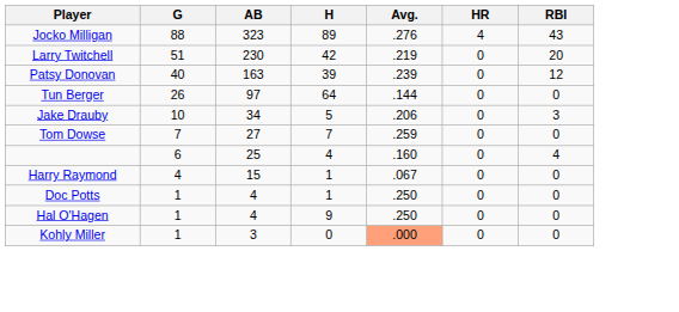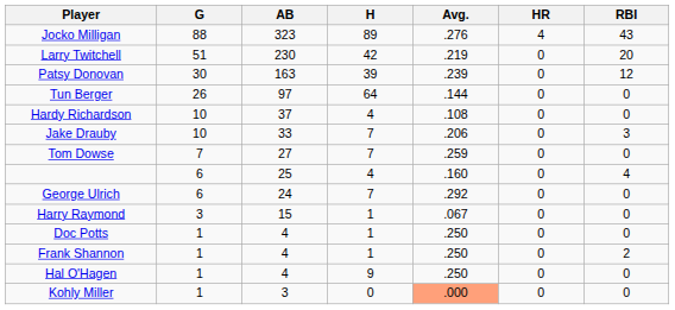Patsy Donovan | G: 40 -> 30
+ row: Hardy Richardson | 10 | 37 | 4 | .108 | 0 | 0
Jake Drauby | AB: 34 -> 33
Jake Drauby | H: 5 -> 7
+ row: George Ulrich | 6 | 24 | 7 | .292 | 0 | 0
Harry Raymond | G: 4 -> 3
+ row: Frank Shannon | 1 | 4 | 1 | .250 | 0 | 2
